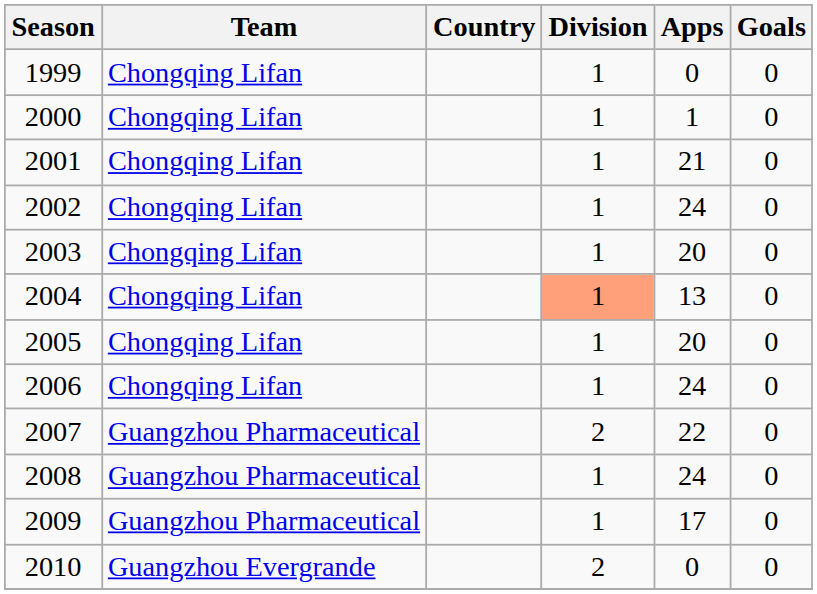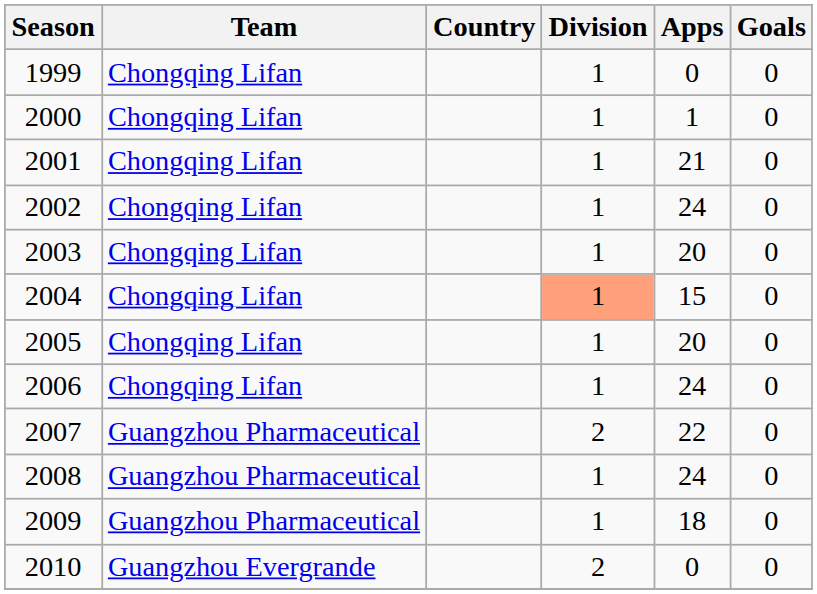2004 | Apps: 13 -> 15
2009 | Apps: 17 -> 18
